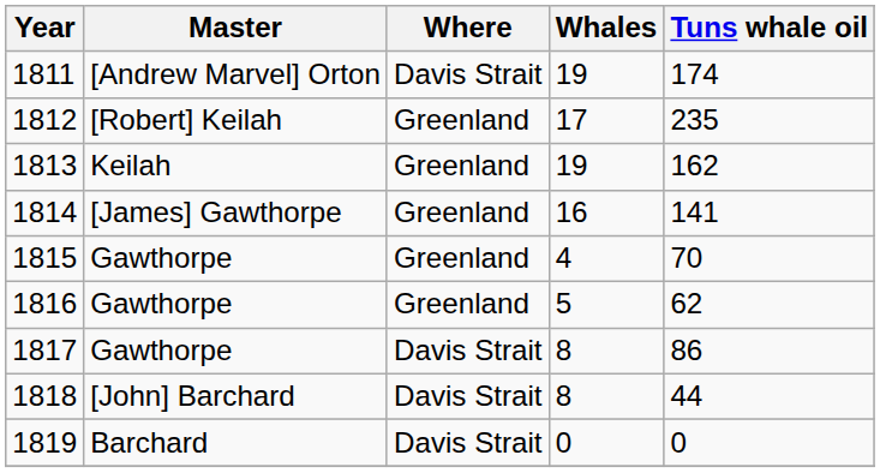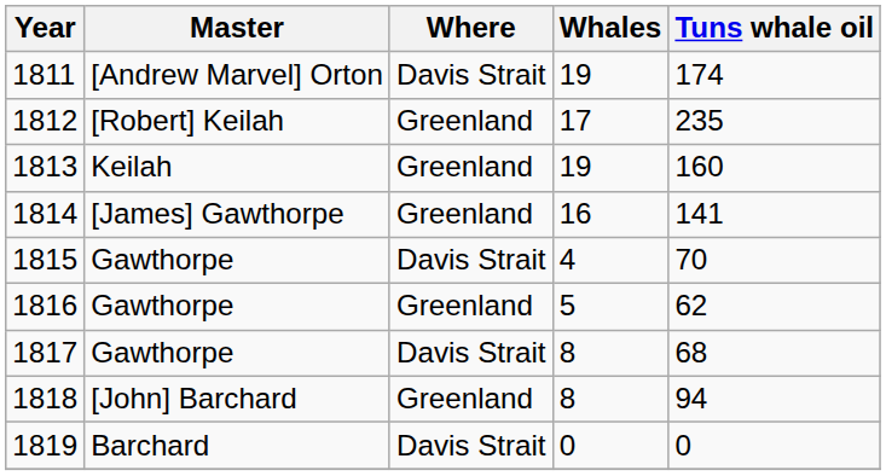1813 | Tuns whale oil: 162 -> 160
1815 | Where: Greenland -> Davis Strait
1817 | Tuns whale oil: 86 -> 68
1818 | Where: Davis Strait -> Greenland
1818 | Tuns whale oil: 44 -> 94
